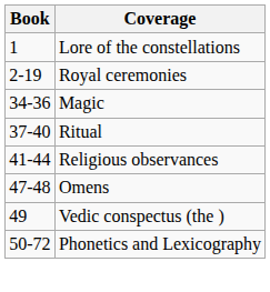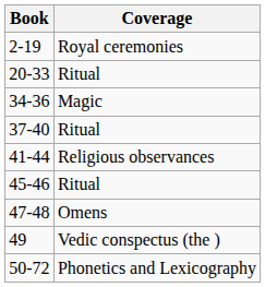- row: 1 | Lore of the constellations
+ row: 20-33 | Ritual
+ row: 45-46 | Ritual
